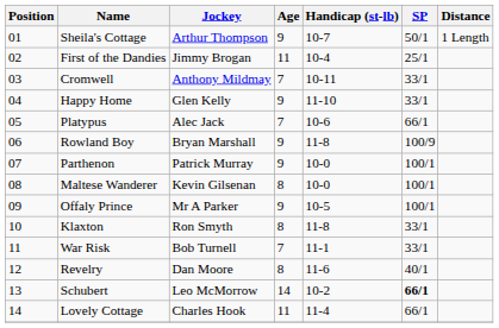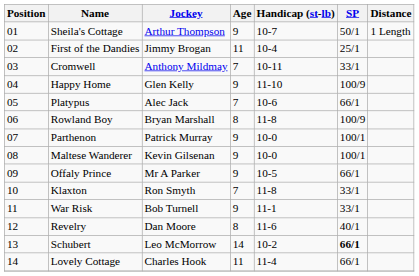Happy Home | SP: 33/1 -> 100/9
Rowland Boy | Age: 9 -> 8
Maltese Wanderer | Age: 8 -> 9
Offaly Prince | SP: 100/1 -> 66/1
Klaxton | Age: 8 -> 7
War Risk | Age: 7 -> 9
